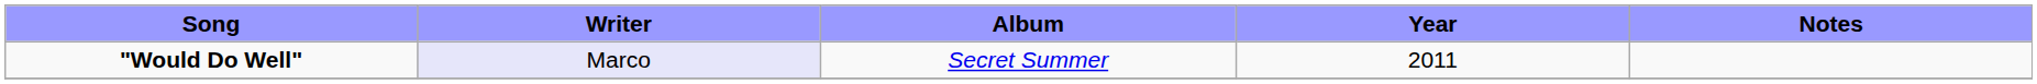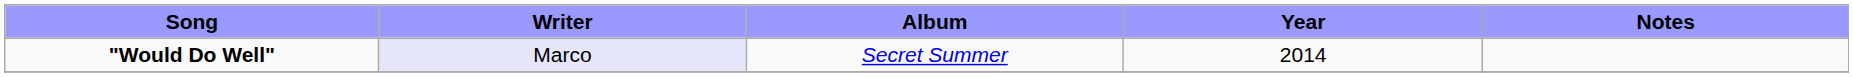"Would Do Well" | Year: 2011 -> 2014
